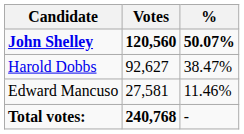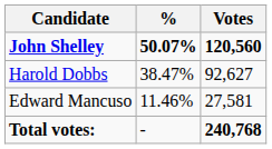columns swapped: Votes <-> %
